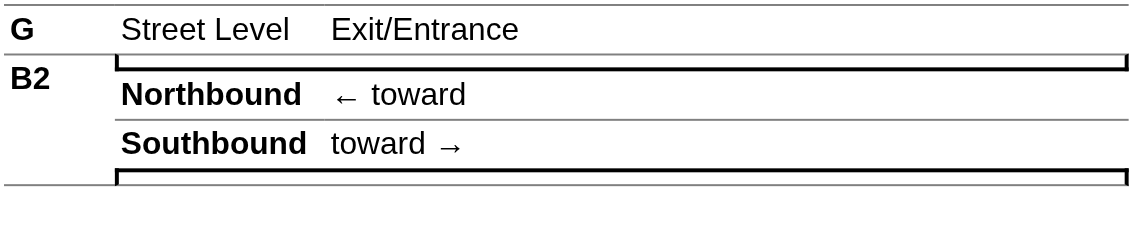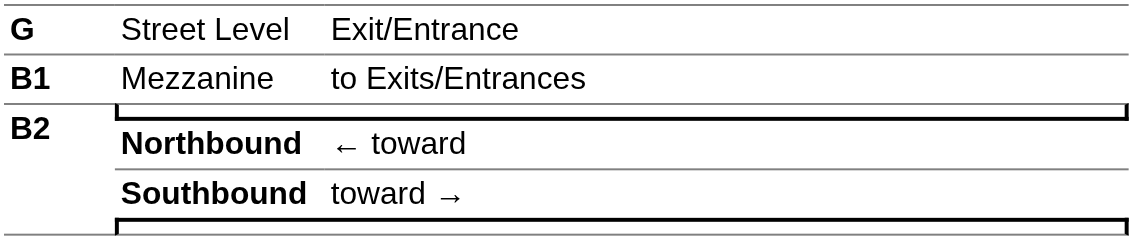+ row: B1 | Mezzanine | to Exits/Entrances
